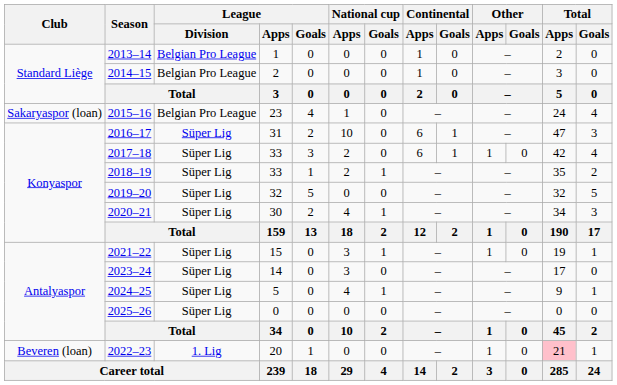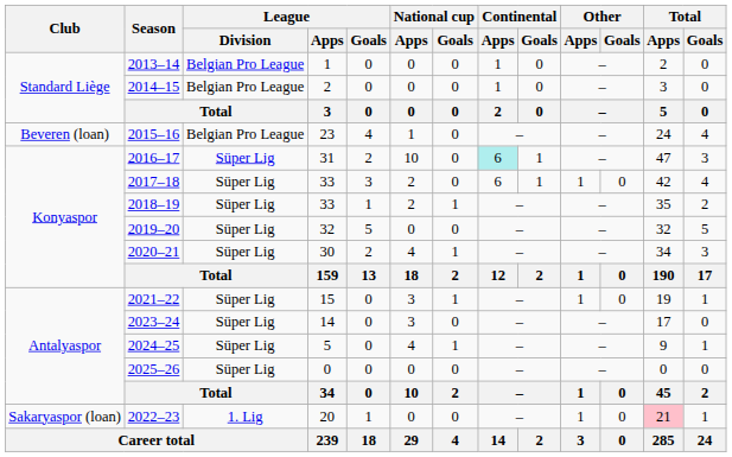2015–16 | Club: Sakaryaspor (loan) -> Beveren (loan)
2016–17 | Continental / Apps: no background -> paleturquoise background
2022–23 | Club: Beveren (loan) -> Sakaryaspor (loan)
